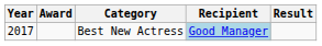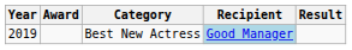Best New Actress | Year: 2017 -> 2019
